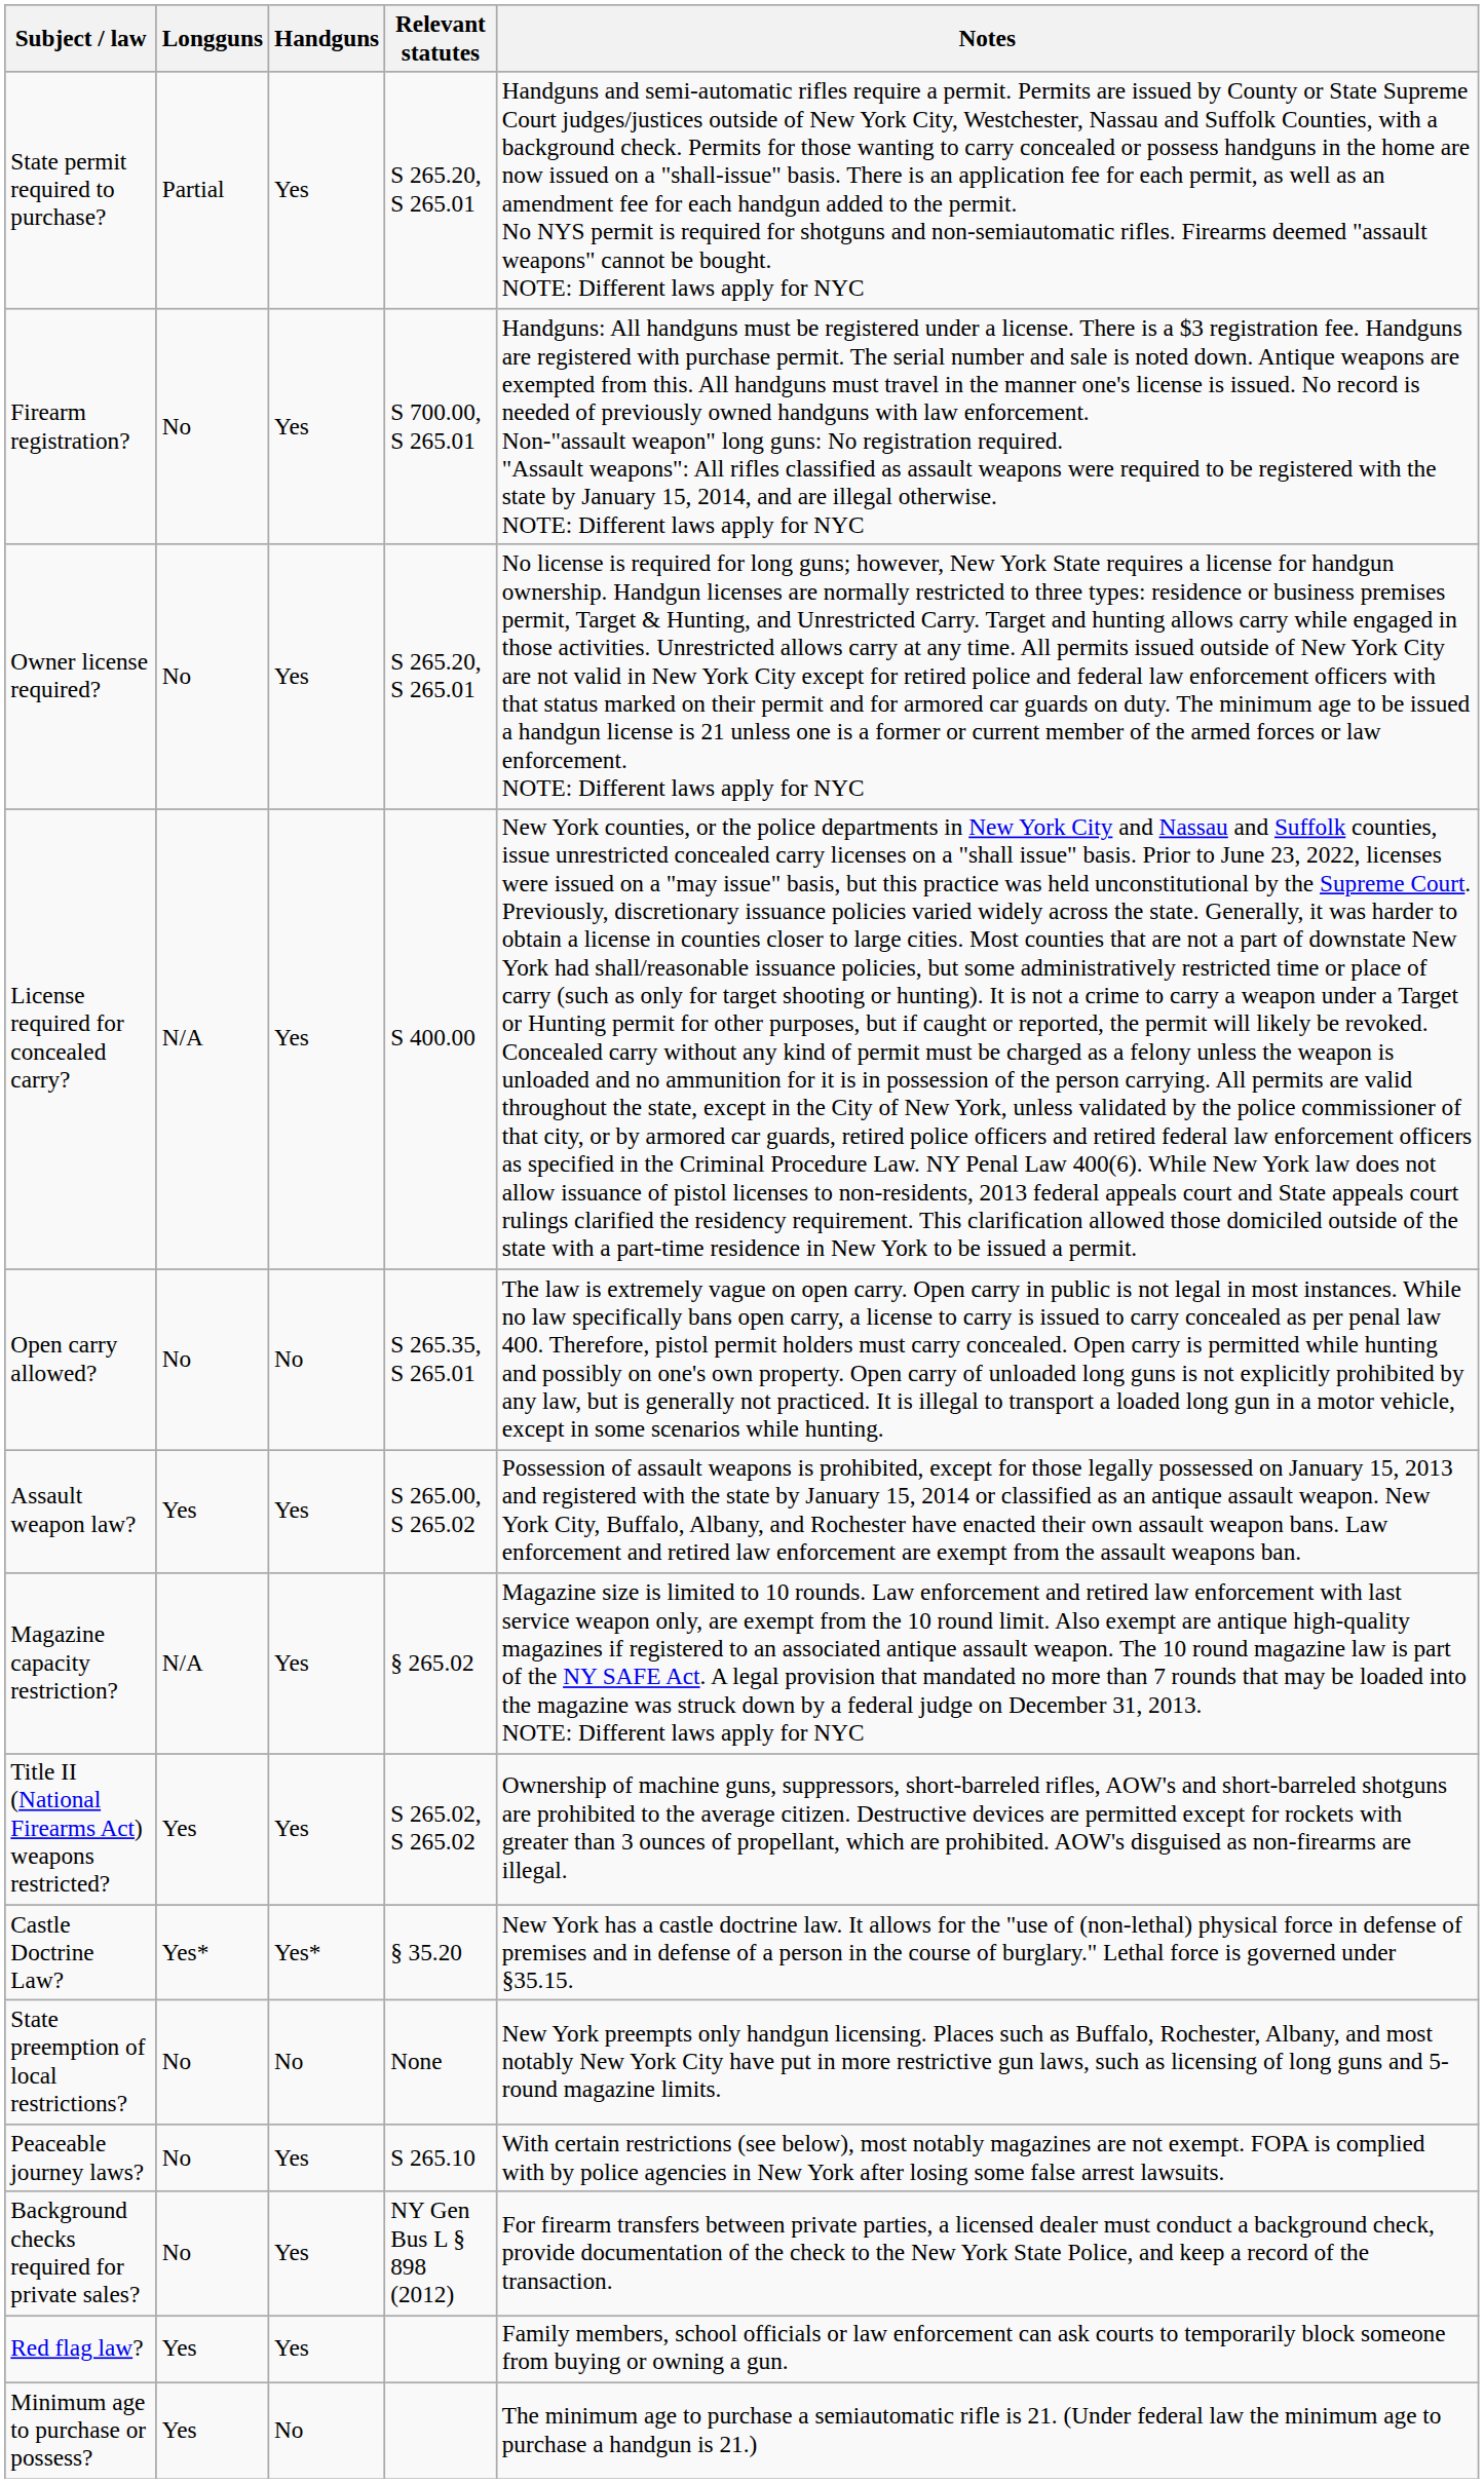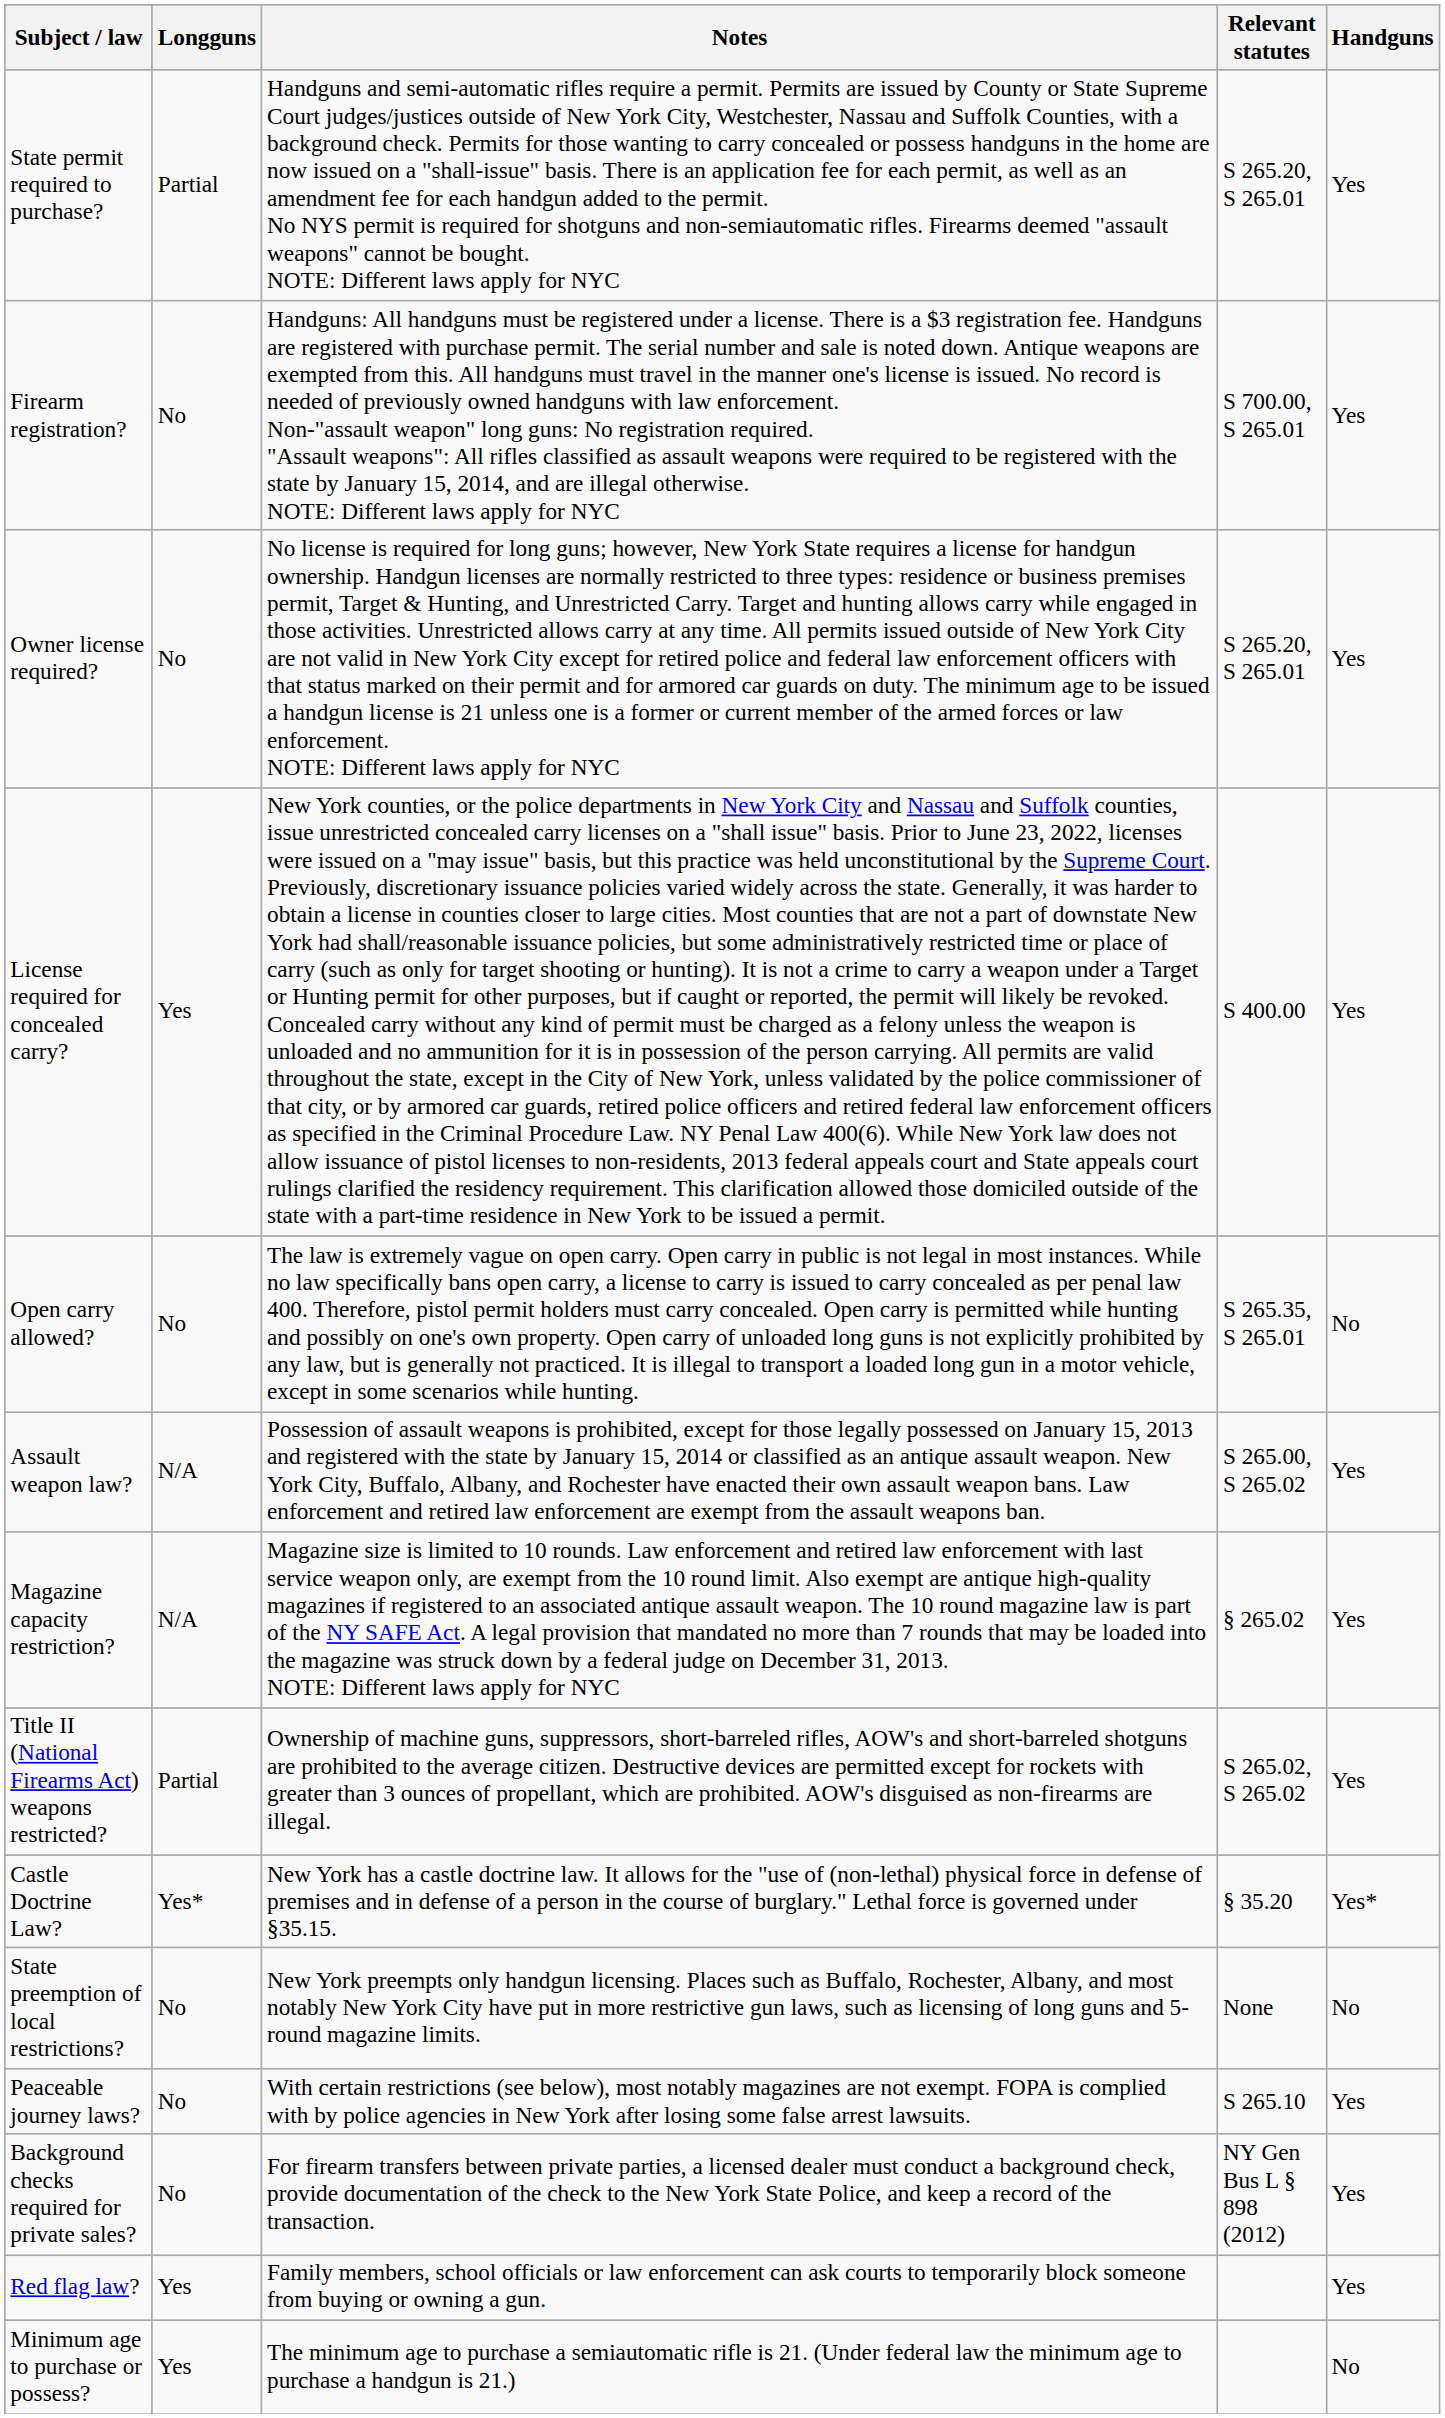columns swapped: Handguns <-> Notes
License required for concealed carry? | Longguns: N/A -> Yes
Assault weapon law? | Longguns: Yes -> N/A
Title II (National Firearms Act) weapons restricted? | Longguns: Yes -> Partial
